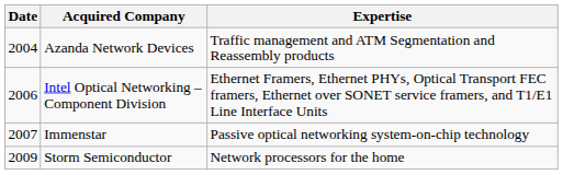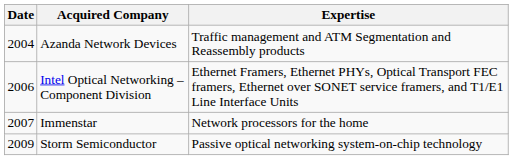Immenstar | Expertise: Passive optical networking system-on-chip technology -> Network processors for the home
Storm Semiconductor | Expertise: Network processors for the home -> Passive optical networking system-on-chip technology
